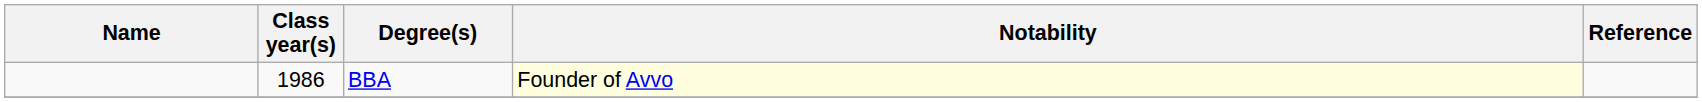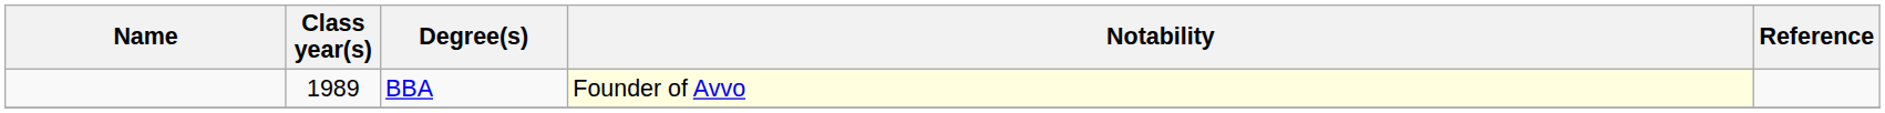BBA | Class year(s): 1986 -> 1989
